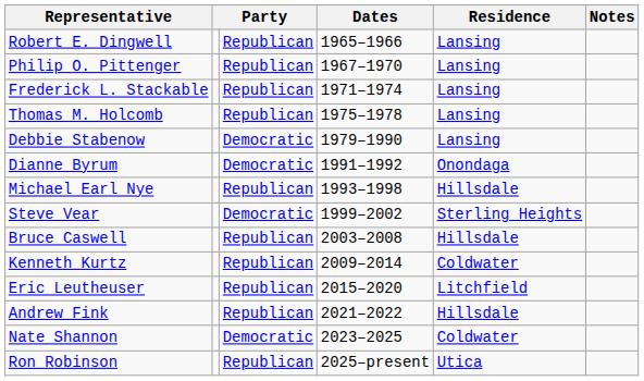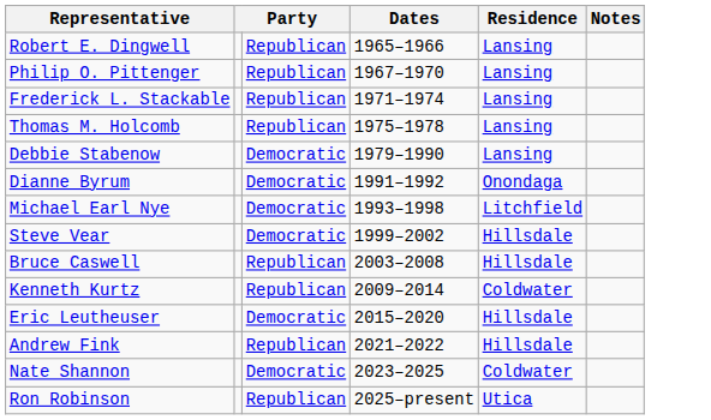Michael Earl Nye | column 3: Republican -> Democratic
Michael Earl Nye | Residence: Hillsdale -> Litchfield
Steve Vear | Residence: Sterling Heights -> Hillsdale
Eric Leutheuser | column 3: Republican -> Democratic
Eric Leutheuser | Residence: Litchfield -> Hillsdale
